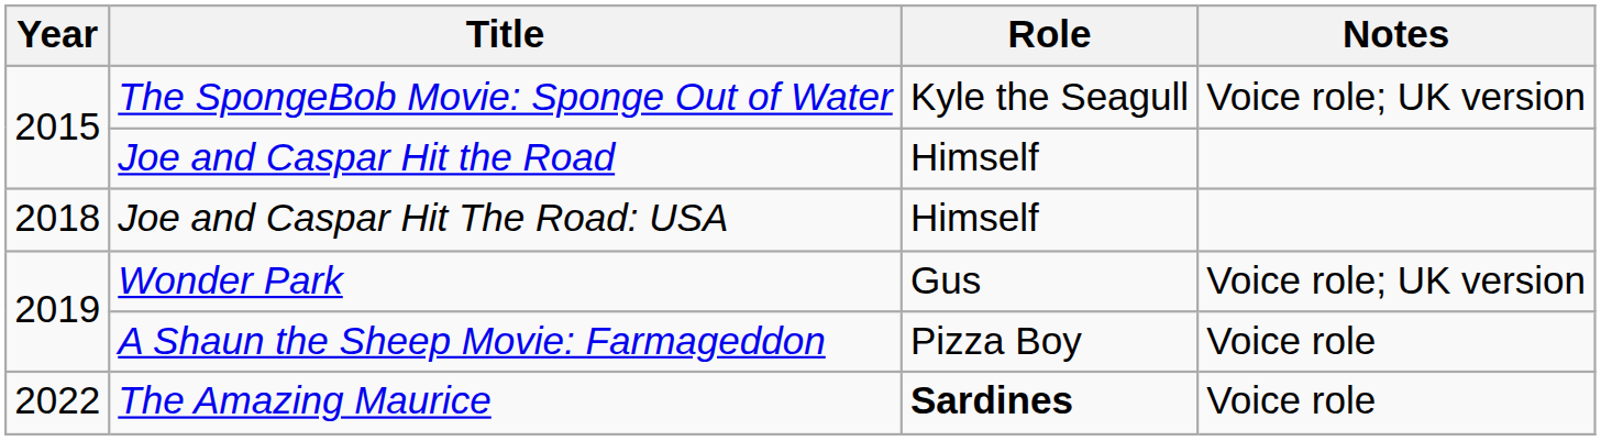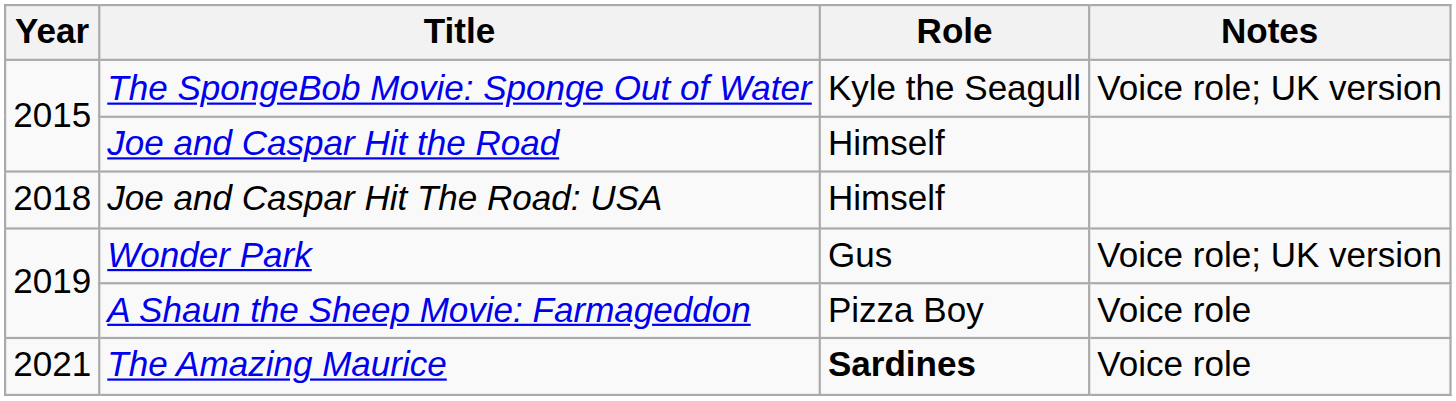The Amazing Maurice | Year: 2022 -> 2021
